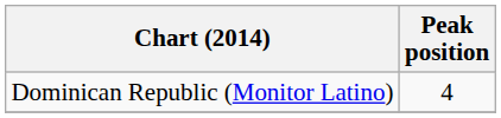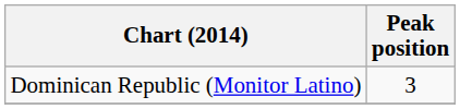Dominican Republic (Monitor Latino) | Peak position: 4 -> 3
